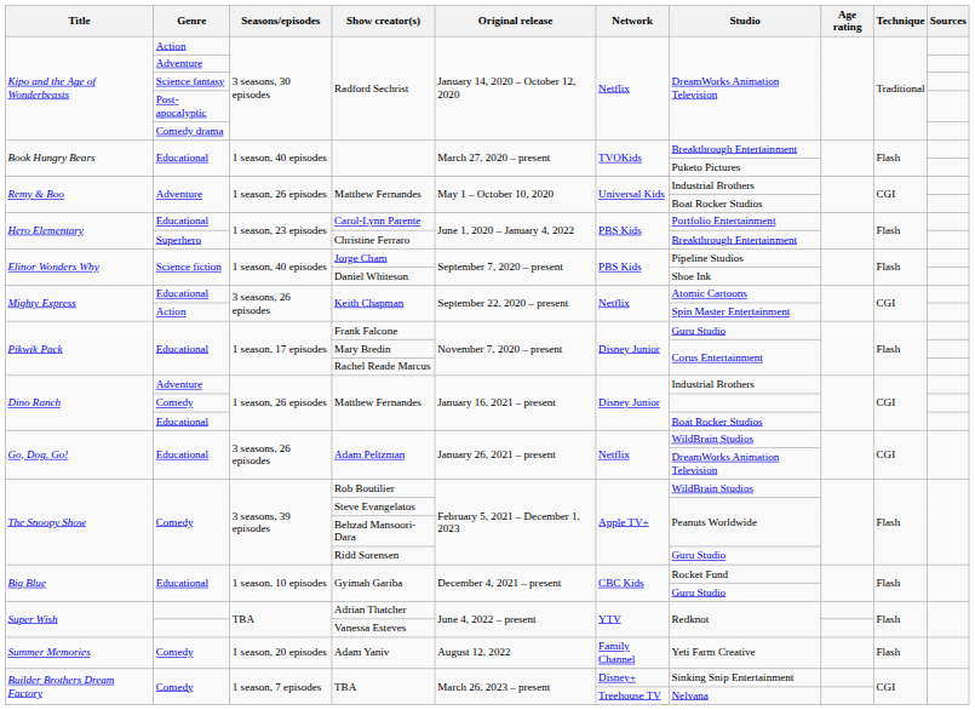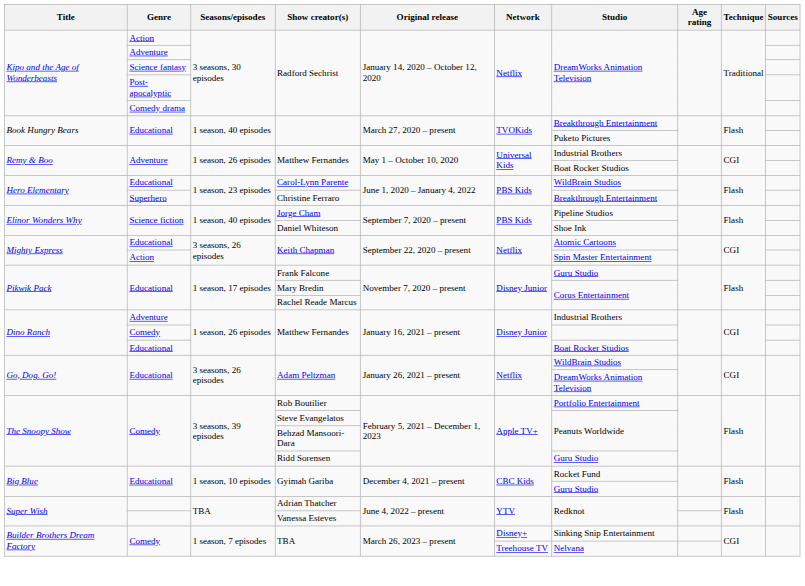Carol-Lynn Parente | Studio: Portfolio Entertainment -> WildBrain Studios
Rob Boutilier | Studio: WildBrain Studios -> Portfolio Entertainment
- row: Summer Memories | Comedy | 1 season, 20 episodes | Adam Yaniv | August 12, 2022 | Family Channel | Yeti Farm Creative | Flash
